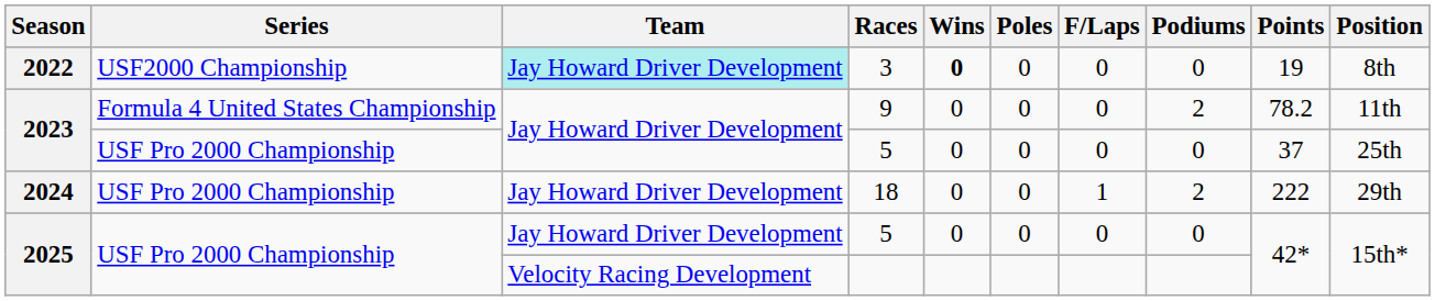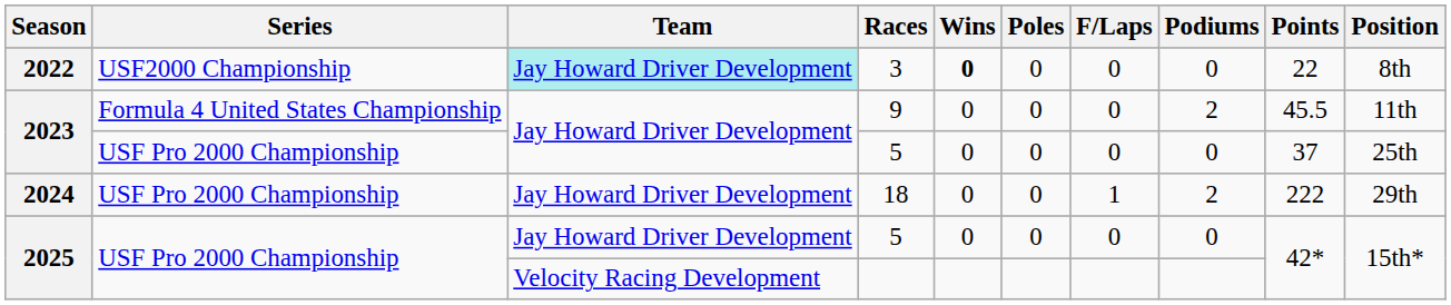3 | Points: 19 -> 22
9 | Points: 78.2 -> 45.5
